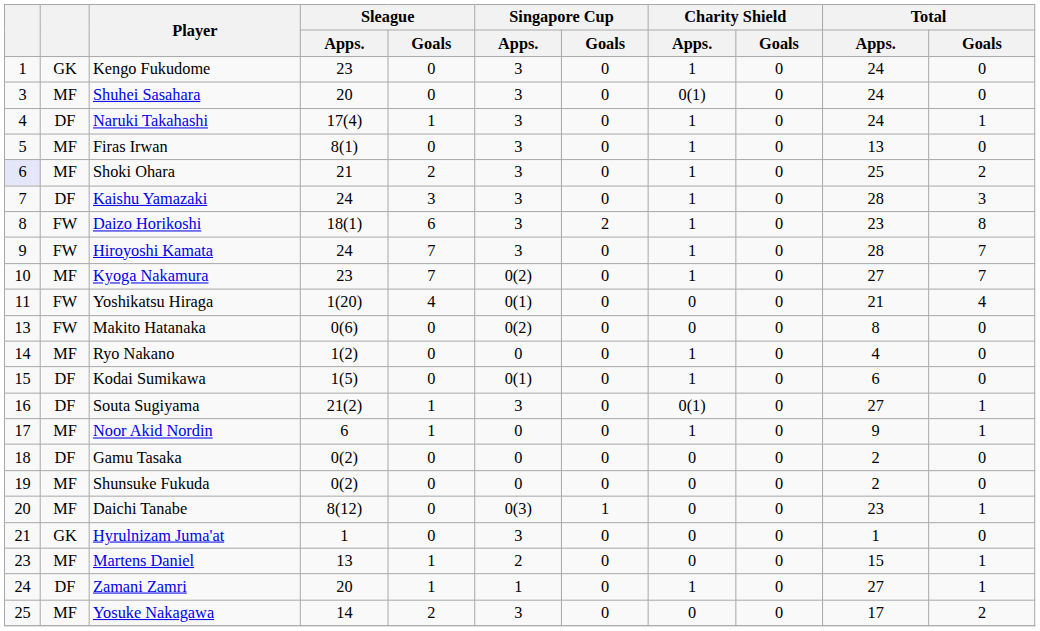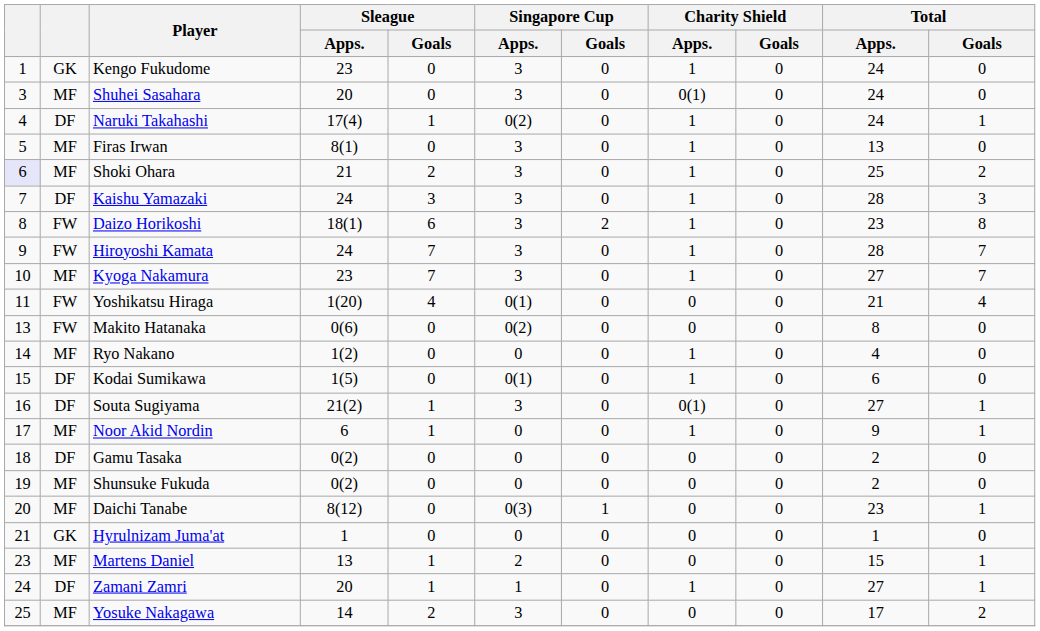Naruki Takahashi | Singapore Cup / Apps.: 3 -> 0(2)
Kyoga Nakamura | Singapore Cup / Apps.: 0(2) -> 3
Hyrulnizam Juma'at | Singapore Cup / Apps.: 3 -> 0
